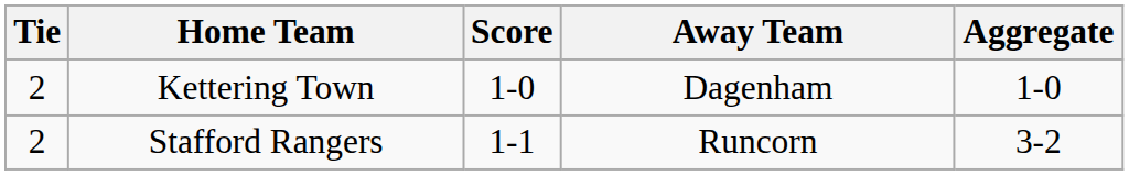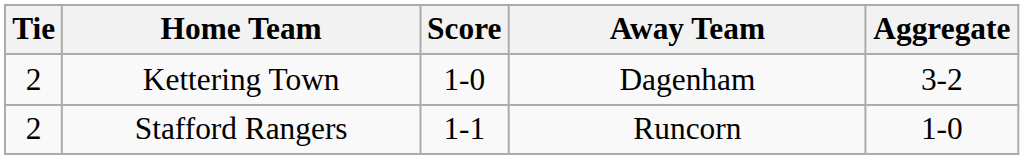Kettering Town | Aggregate: 1-0 -> 3-2
Stafford Rangers | Aggregate: 3-2 -> 1-0
